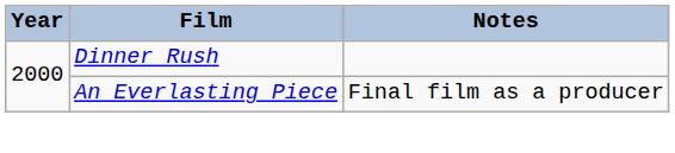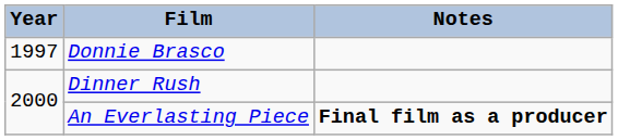+ row: 1997 | Donnie Brasco
An Everlasting Piece | Notes: normal -> bold
